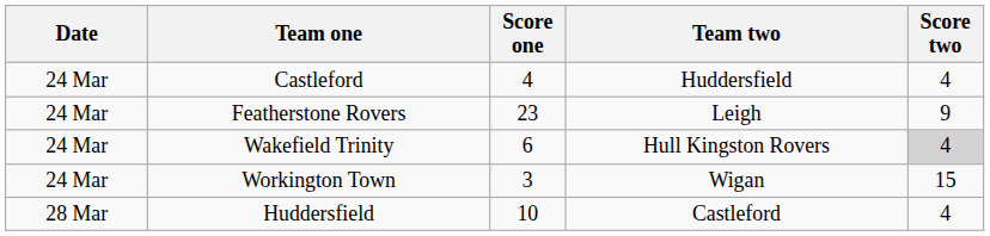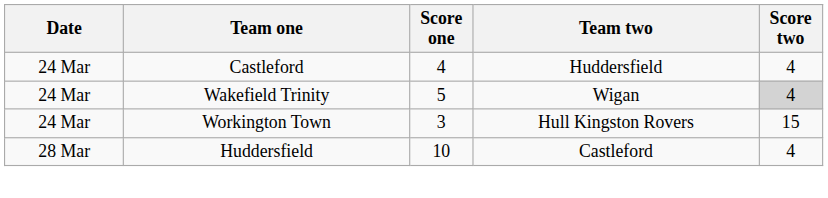- row: 24 Mar | Featherstone Rovers | 23 | Leigh | 9
Wakefield Trinity | Score one: 6 -> 5
Wakefield Trinity | Team two: Hull Kingston Rovers -> Wigan
Workington Town | Team two: Wigan -> Hull Kingston Rovers
